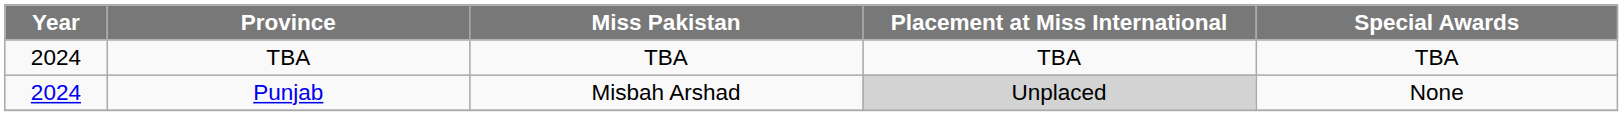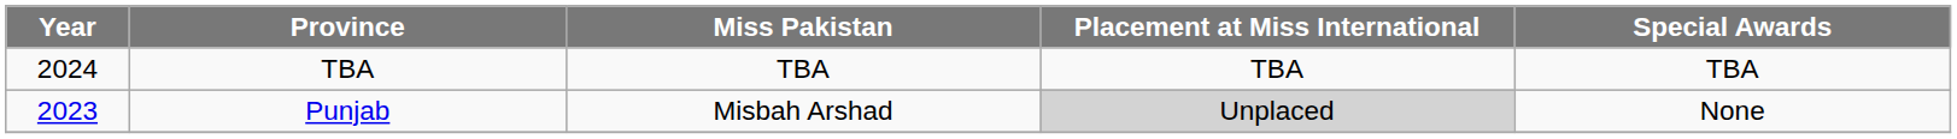Punjab | Year: 2024 -> 2023
